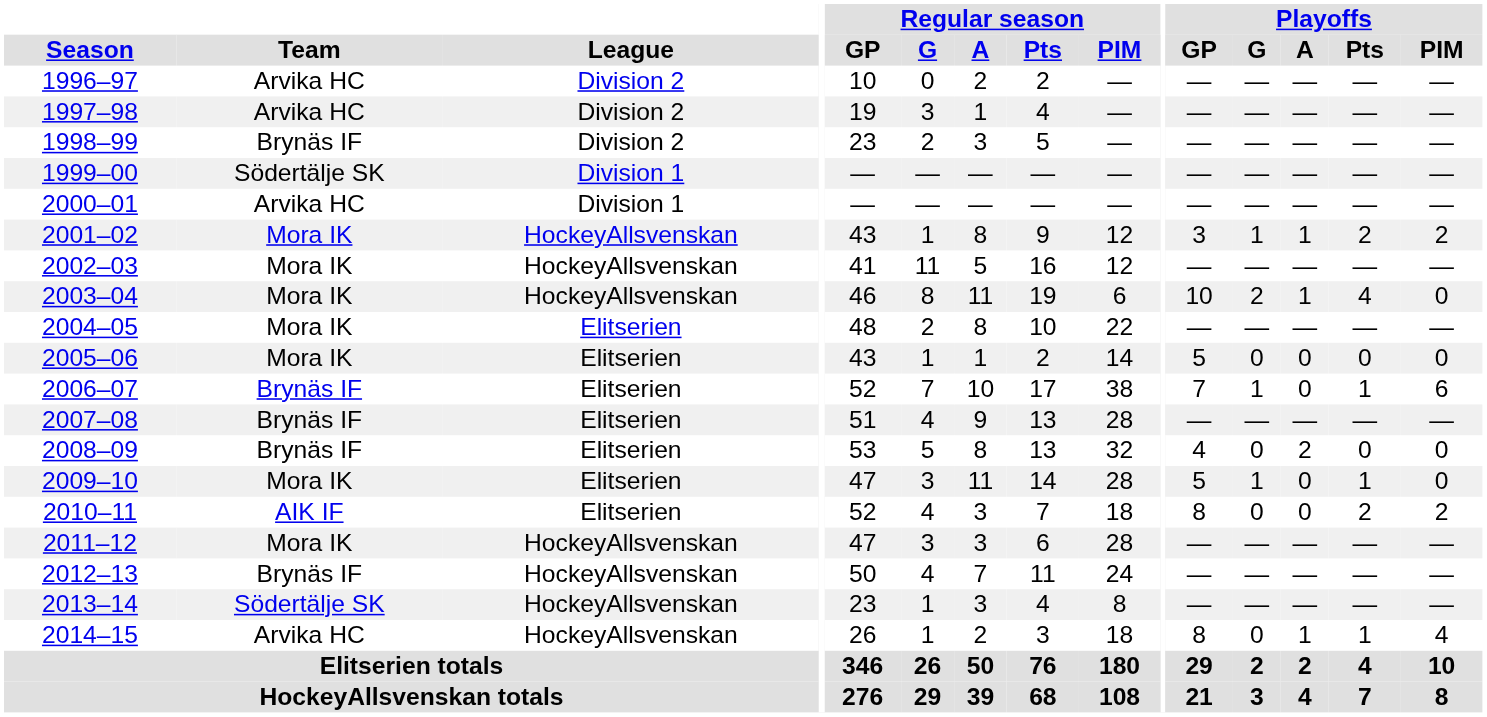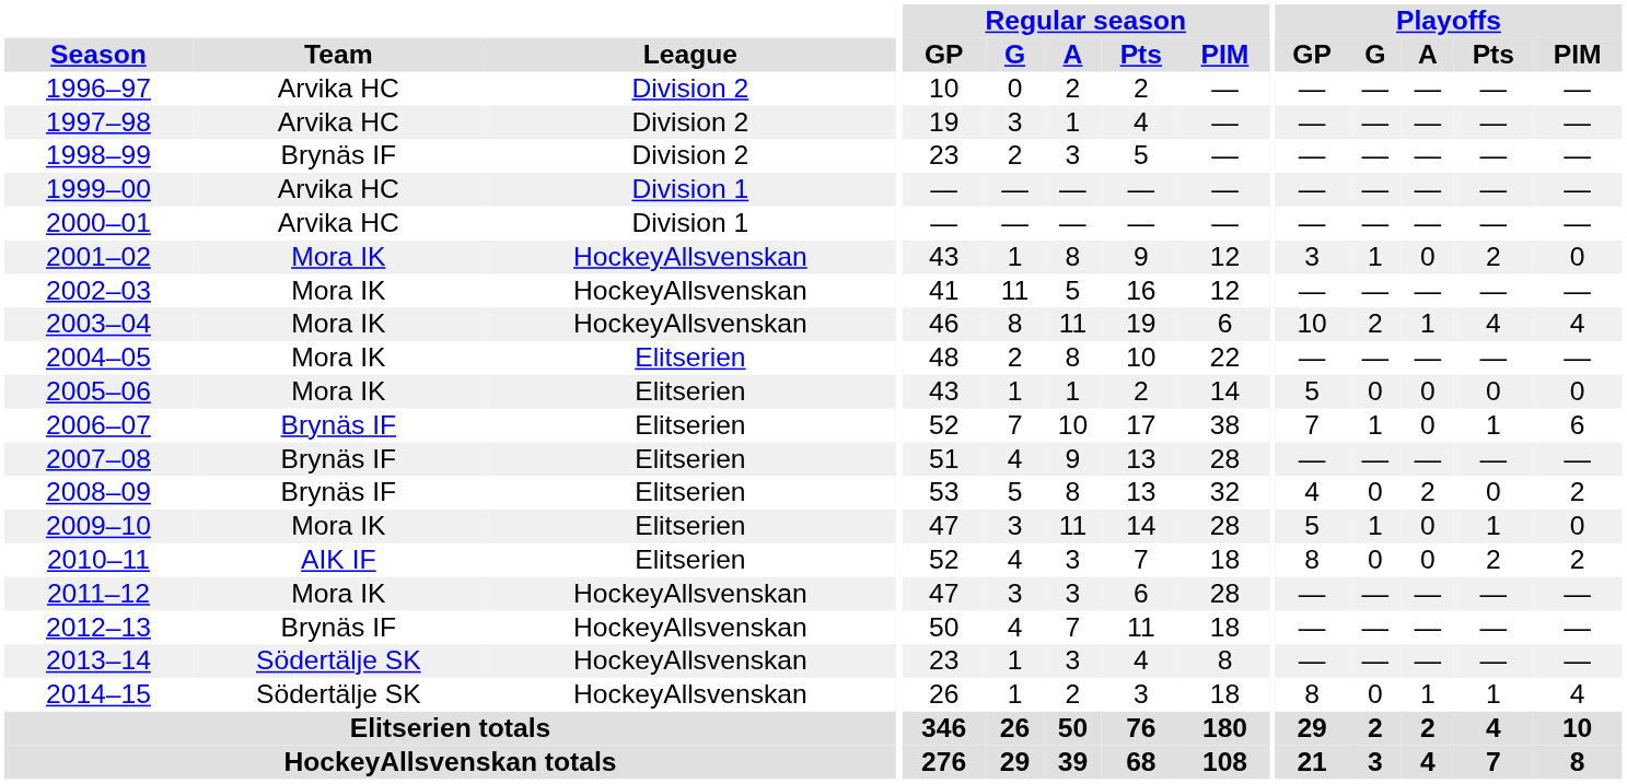1999–00 | Team: Södertälje SK -> Arvika HC
2001–02 | Playoffs / A: 1 -> 0
2001–02 | Playoffs / PIM: 2 -> 0
2003–04 | Playoffs / PIM: 0 -> 4
2008–09 | Playoffs / PIM: 0 -> 2
2012–13 | Regular season / PIM: 24 -> 18
2014–15 | Team: Arvika HC -> Södertälje SK
